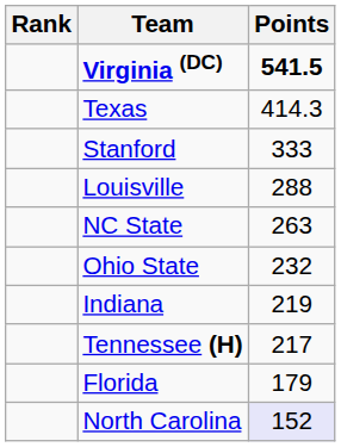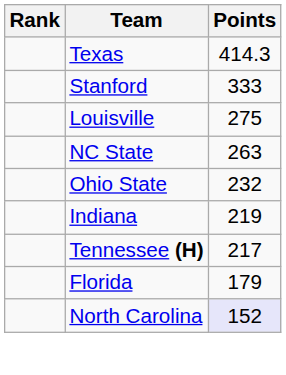- row: Virginia (DC) | 541.5
Louisville | Points: 288 -> 275
